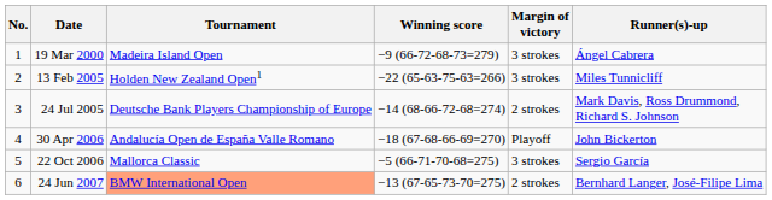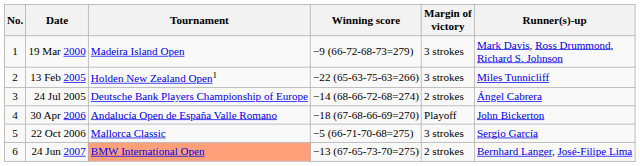19 Mar 2000 | Runner(s)-up: Ángel Cabrera -> Mark Davis, Ross Drummond, Richard S. Johnson
24 Jul 2005 | Runner(s)-up: Mark Davis, Ross Drummond, Richard S. Johnson -> Ángel Cabrera
